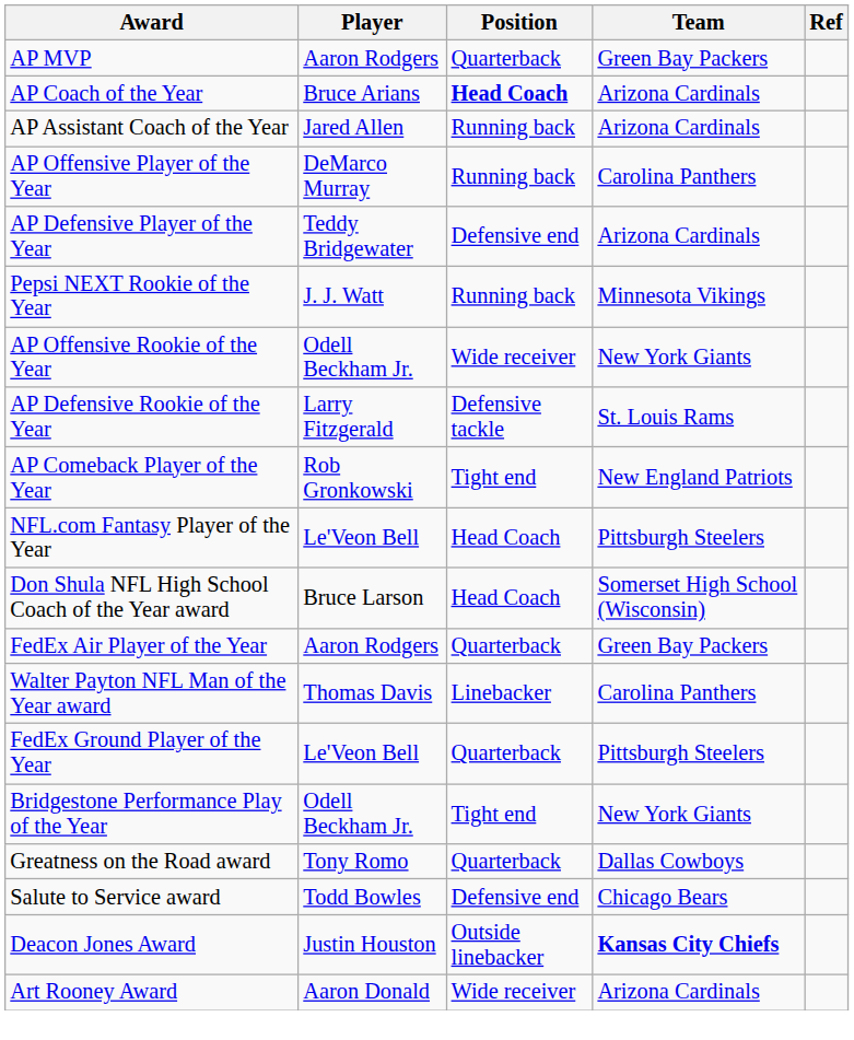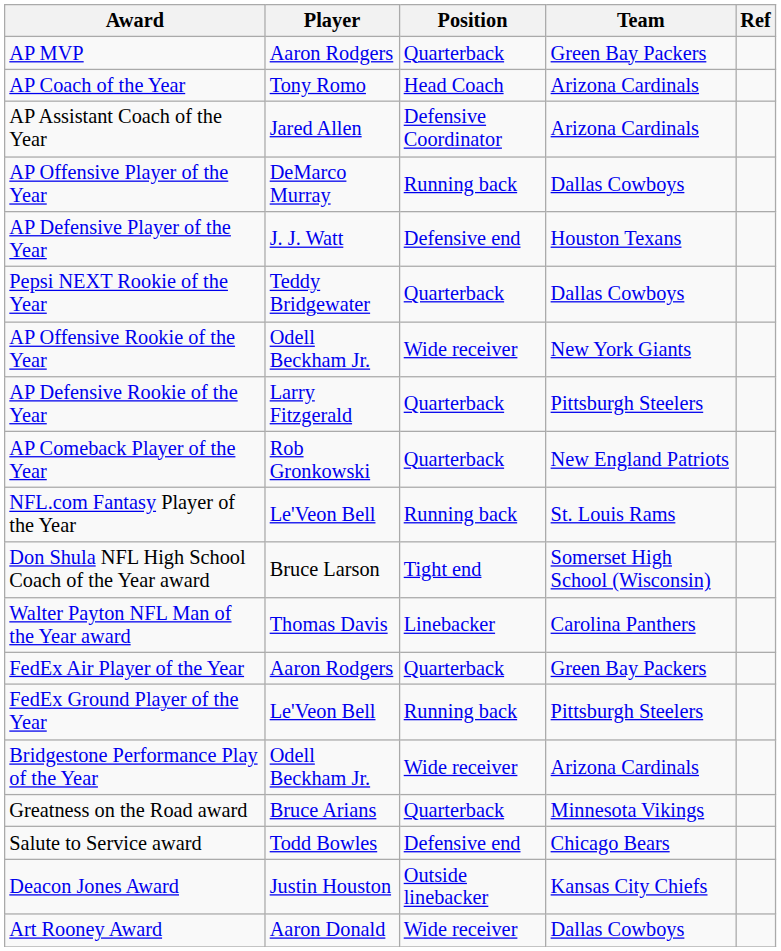AP Coach of the Year | Player: Bruce Arians -> Tony Romo
AP Coach of the Year | Position: bold -> normal
AP Assistant Coach of the Year | Position: Running back -> Defensive Coordinator
AP Offensive Player of the Year | Team: Carolina Panthers -> Dallas Cowboys
AP Defensive Player of the Year | Player: Teddy Bridgewater -> J. J. Watt
AP Defensive Player of the Year | Team: Arizona Cardinals -> Houston Texans
Pepsi NEXT Rookie of the Year | Player: J. J. Watt -> Teddy Bridgewater
Pepsi NEXT Rookie of the Year | Position: Running back -> Quarterback
Pepsi NEXT Rookie of the Year | Team: Minnesota Vikings -> Dallas Cowboys
AP Defensive Rookie of the Year | Position: Defensive tackle -> Quarterback
AP Defensive Rookie of the Year | Team: St. Louis Rams -> Pittsburgh Steelers
AP Comeback Player of the Year | Position: Tight end -> Quarterback
NFL.com Fantasy Player of the Year | Position: Head Coach -> Running back
NFL.com Fantasy Player of the Year | Team: Pittsburgh Steelers -> St. Louis Rams
Don Shula NFL High School Coach of the Year award | Position: Head Coach -> Tight end
rows swapped: Walter Payton NFL Man of the Year award <-> FedEx Air Player of the Year
FedEx Ground Player of the Year | Position: Quarterback -> Running back
Bridgestone Performance Play of the Year | Position: Tight end -> Wide receiver
Bridgestone Performance Play of the Year | Team: New York Giants -> Arizona Cardinals
Greatness on the Road award | Player: Tony Romo -> Bruce Arians
Greatness on the Road award | Team: Dallas Cowboys -> Minnesota Vikings
Deacon Jones Award | Team: bold -> normal
Art Rooney Award | Team: Arizona Cardinals -> Dallas Cowboys
